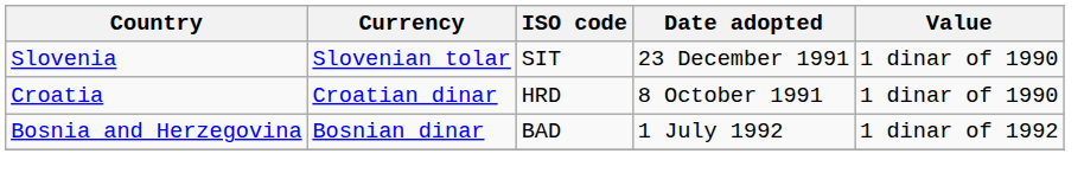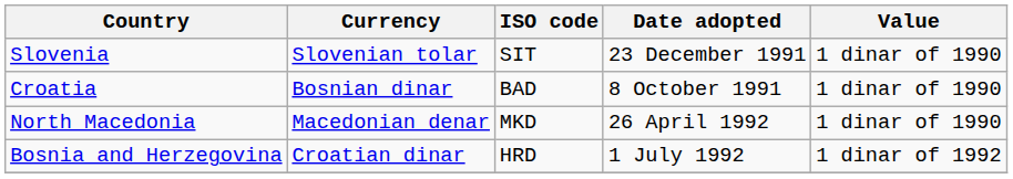Croatia | Currency: Croatian dinar -> Bosnian dinar
Croatia | ISO code: HRD -> BAD
+ row: North Macedonia | Macedonian denar | MKD | 26 April 1992 | 1 dinar of 1990
Bosnia and Herzegovina | Currency: Bosnian dinar -> Croatian dinar
Bosnia and Herzegovina | ISO code: BAD -> HRD
